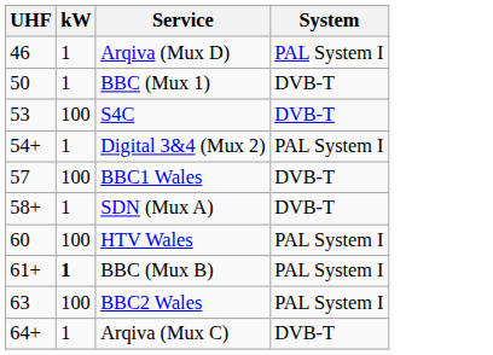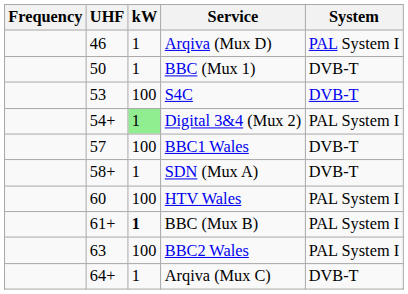+ column: Frequency
Digital 3&4 (Mux 2) | kW: no background -> lightgreen background
